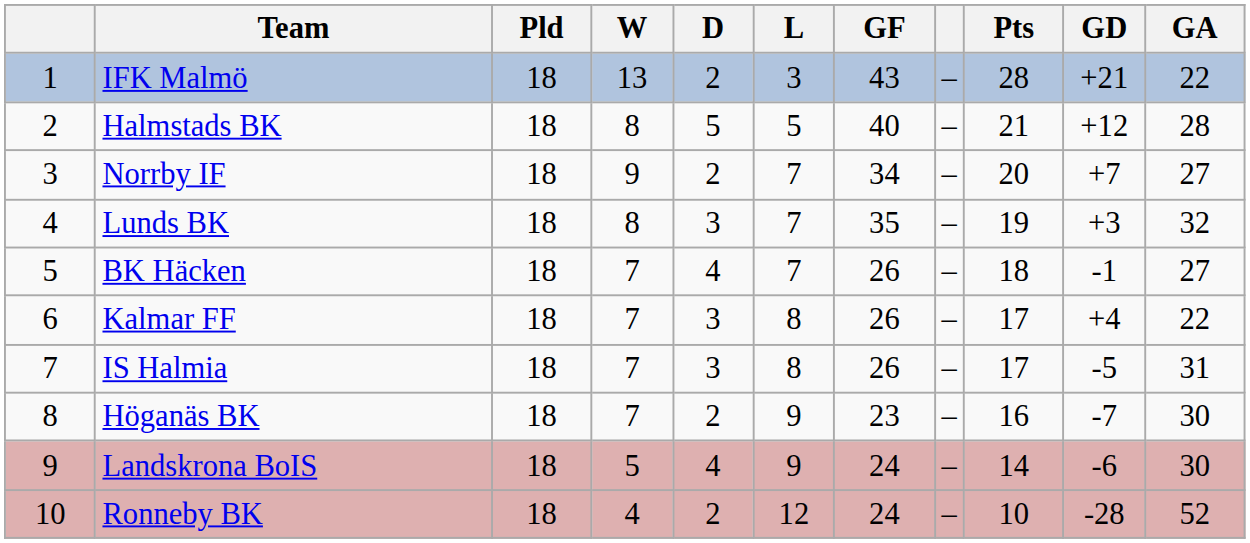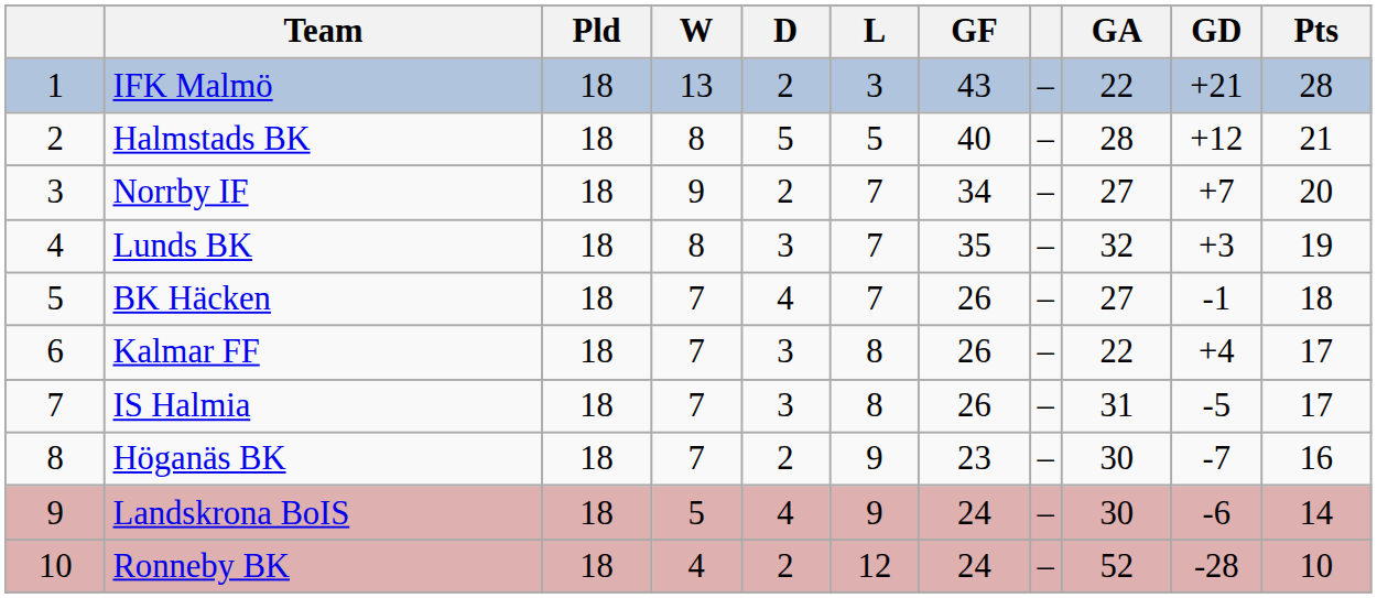columns swapped: GA <-> Pts
